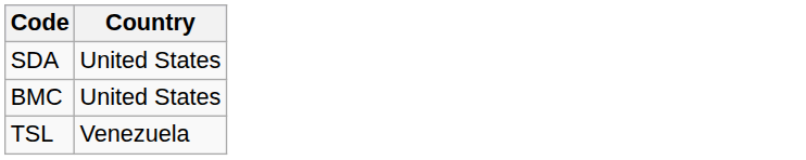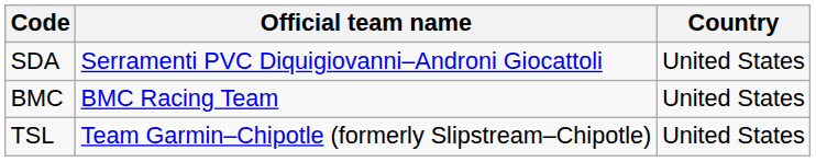+ column: Official team name | Serramenti PVC Diquigiovanni–Androni Giocattoli | BMC Racing Team | Team Garmin–Chipotle (formerly Slipstream–Chipotle)
TSL | Country: Venezuela -> United States
